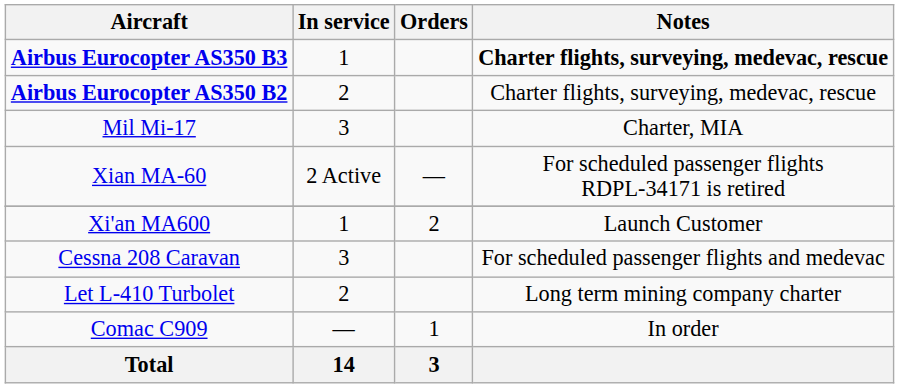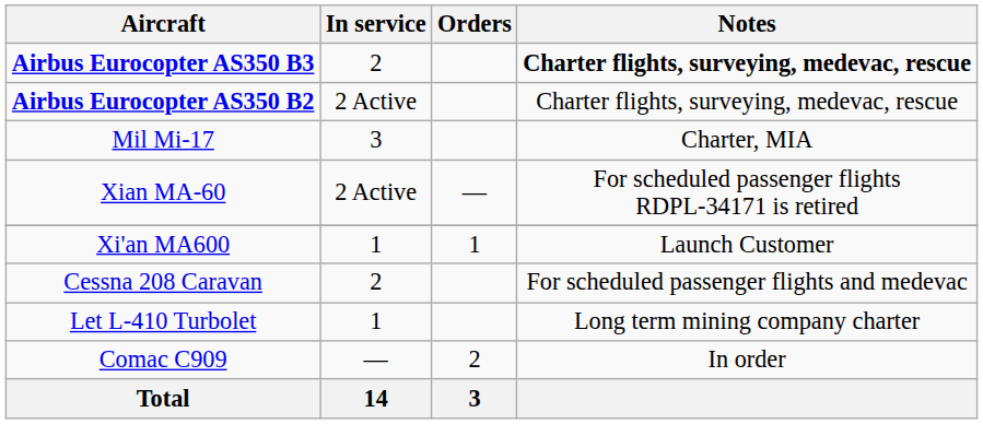Airbus Eurocopter AS350 B3 | In service: 1 -> 2
Airbus Eurocopter AS350 B2 | In service: 2 -> 2 Active
Xi'an MA600 | Orders: 2 -> 1
Cessna 208 Caravan | In service: 3 -> 2
Let L-410 Turbolet | In service: 2 -> 1
Comac C909 | Orders: 1 -> 2
